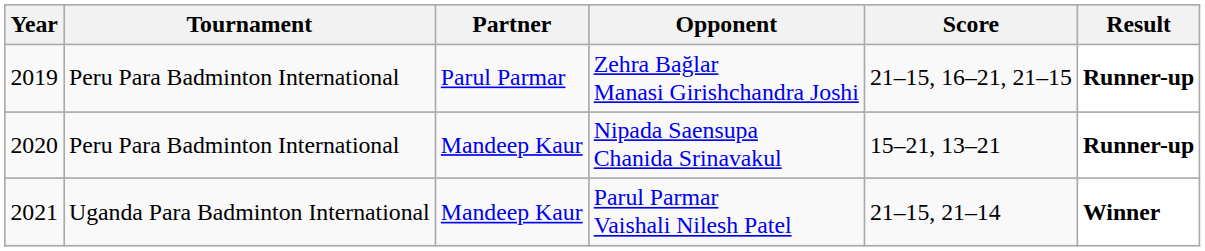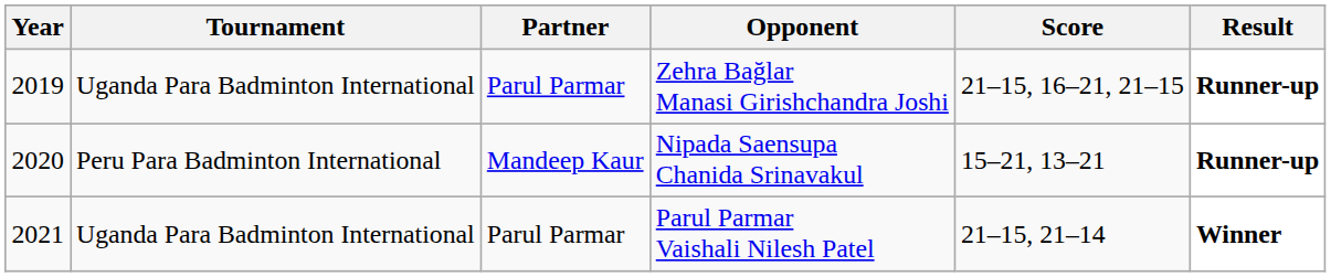Zehra Bağlar Manasi Girishchandra Joshi | Tournament: Peru Para Badminton International -> Uganda Para Badminton International
Parul Parmar Vaishali Nilesh Patel | Partner: Mandeep Kaur -> Parul Parmar
